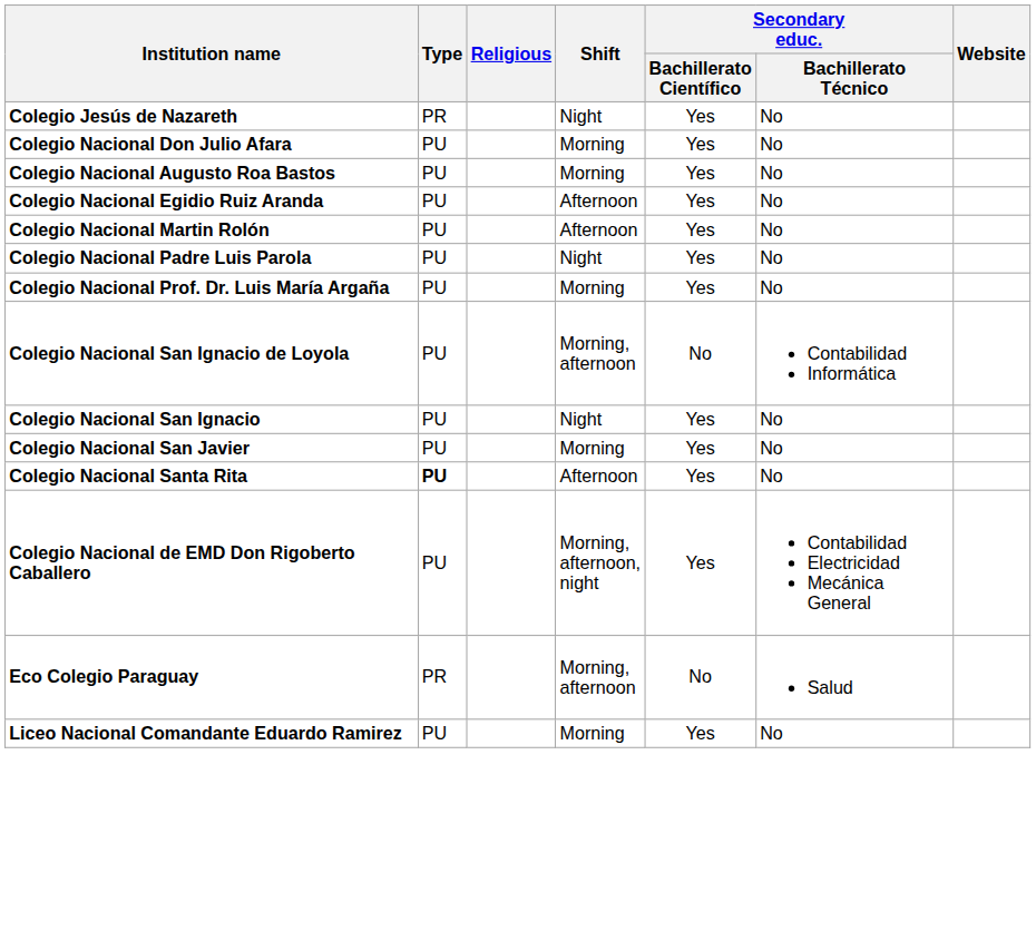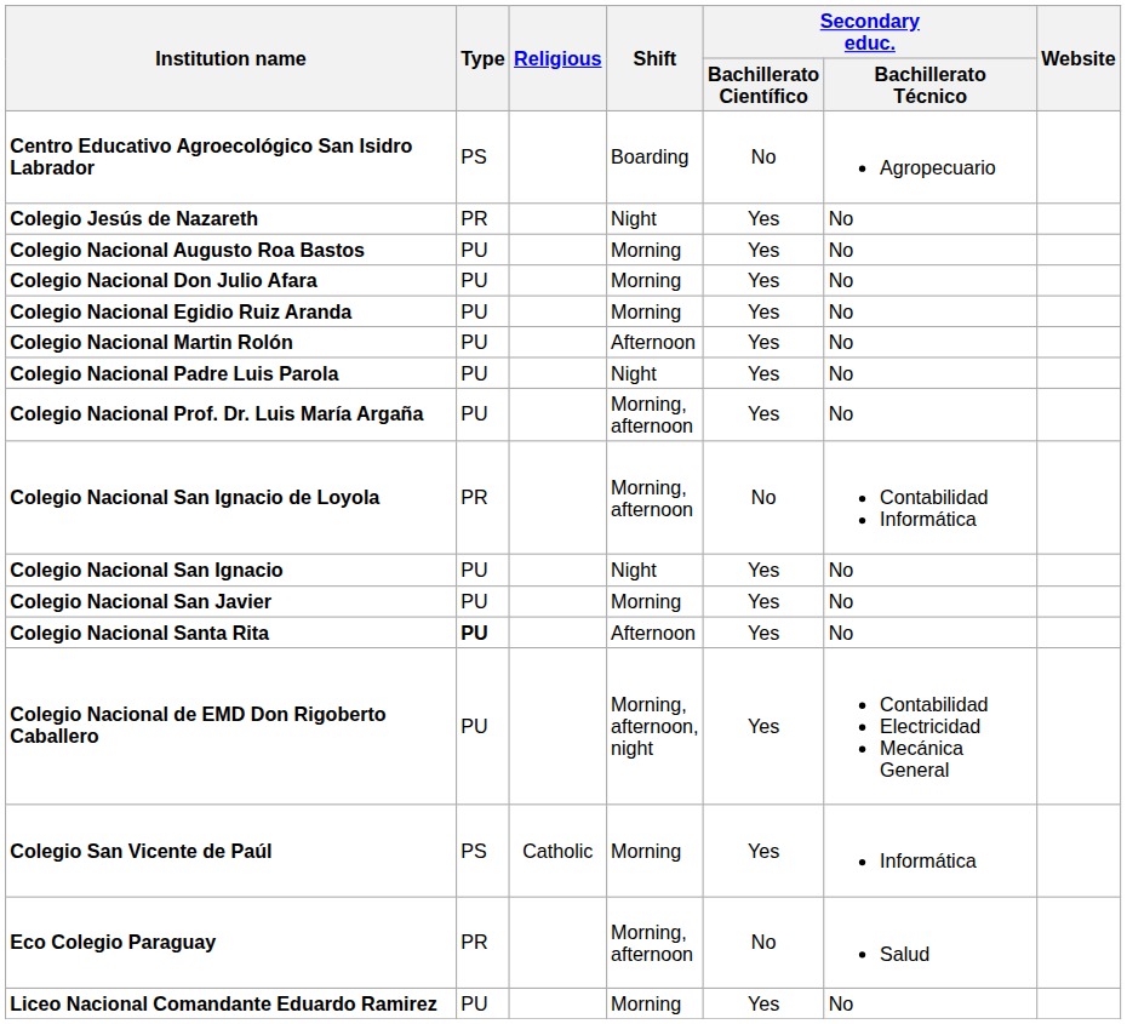+ row: Centro Educativo Agroecológico San Isidro Labrador | PS | Boarding | No | Agropecuario
rows swapped: Colegio Nacional Augusto Roa Bastos <-> Colegio Nacional Don Julio Afara
Colegio Nacional Egidio Ruiz Aranda | Shift: Afternoon -> Morning
Colegio Nacional Prof. Dr. Luis María Argaña | Shift: Morning -> Morning, afternoon
Colegio Nacional San Ignacio de Loyola | Type: PU -> PR
+ row: Colegio San Vicente de Paúl | PS | Catholic | Morning | Yes | Informática
